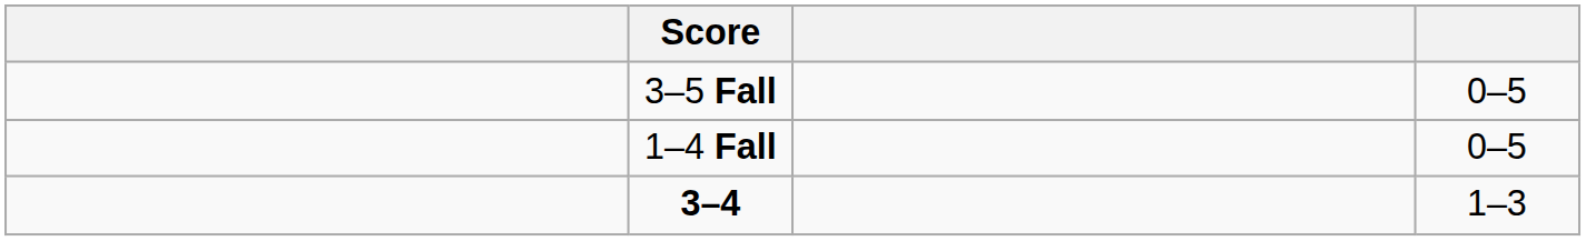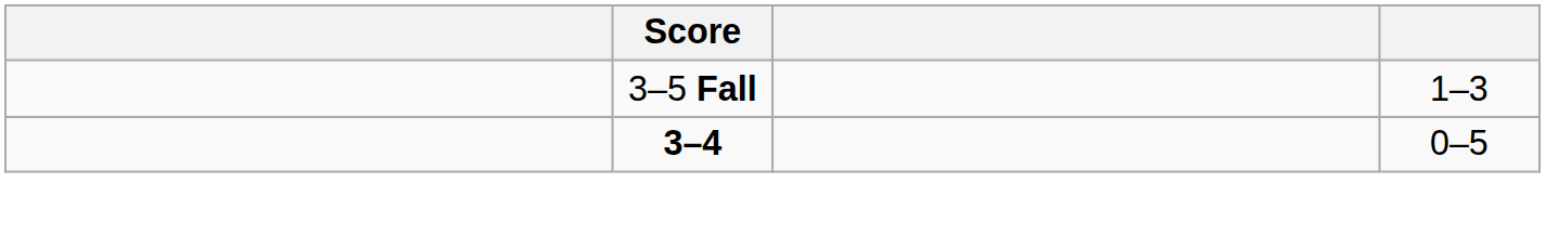3–5 Fall | column 4: 0–5 -> 1–3
- row: 1–4 Fall | 0–5
3–4 | column 4: 1–3 -> 0–5
